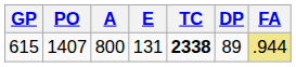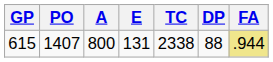615 | TC: bold -> normal
615 | DP: 89 -> 88
